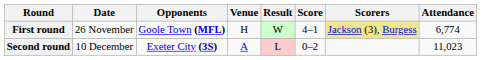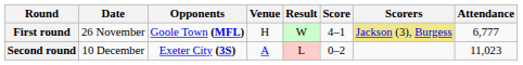First round | Attendance: 6,774 -> 6,777
